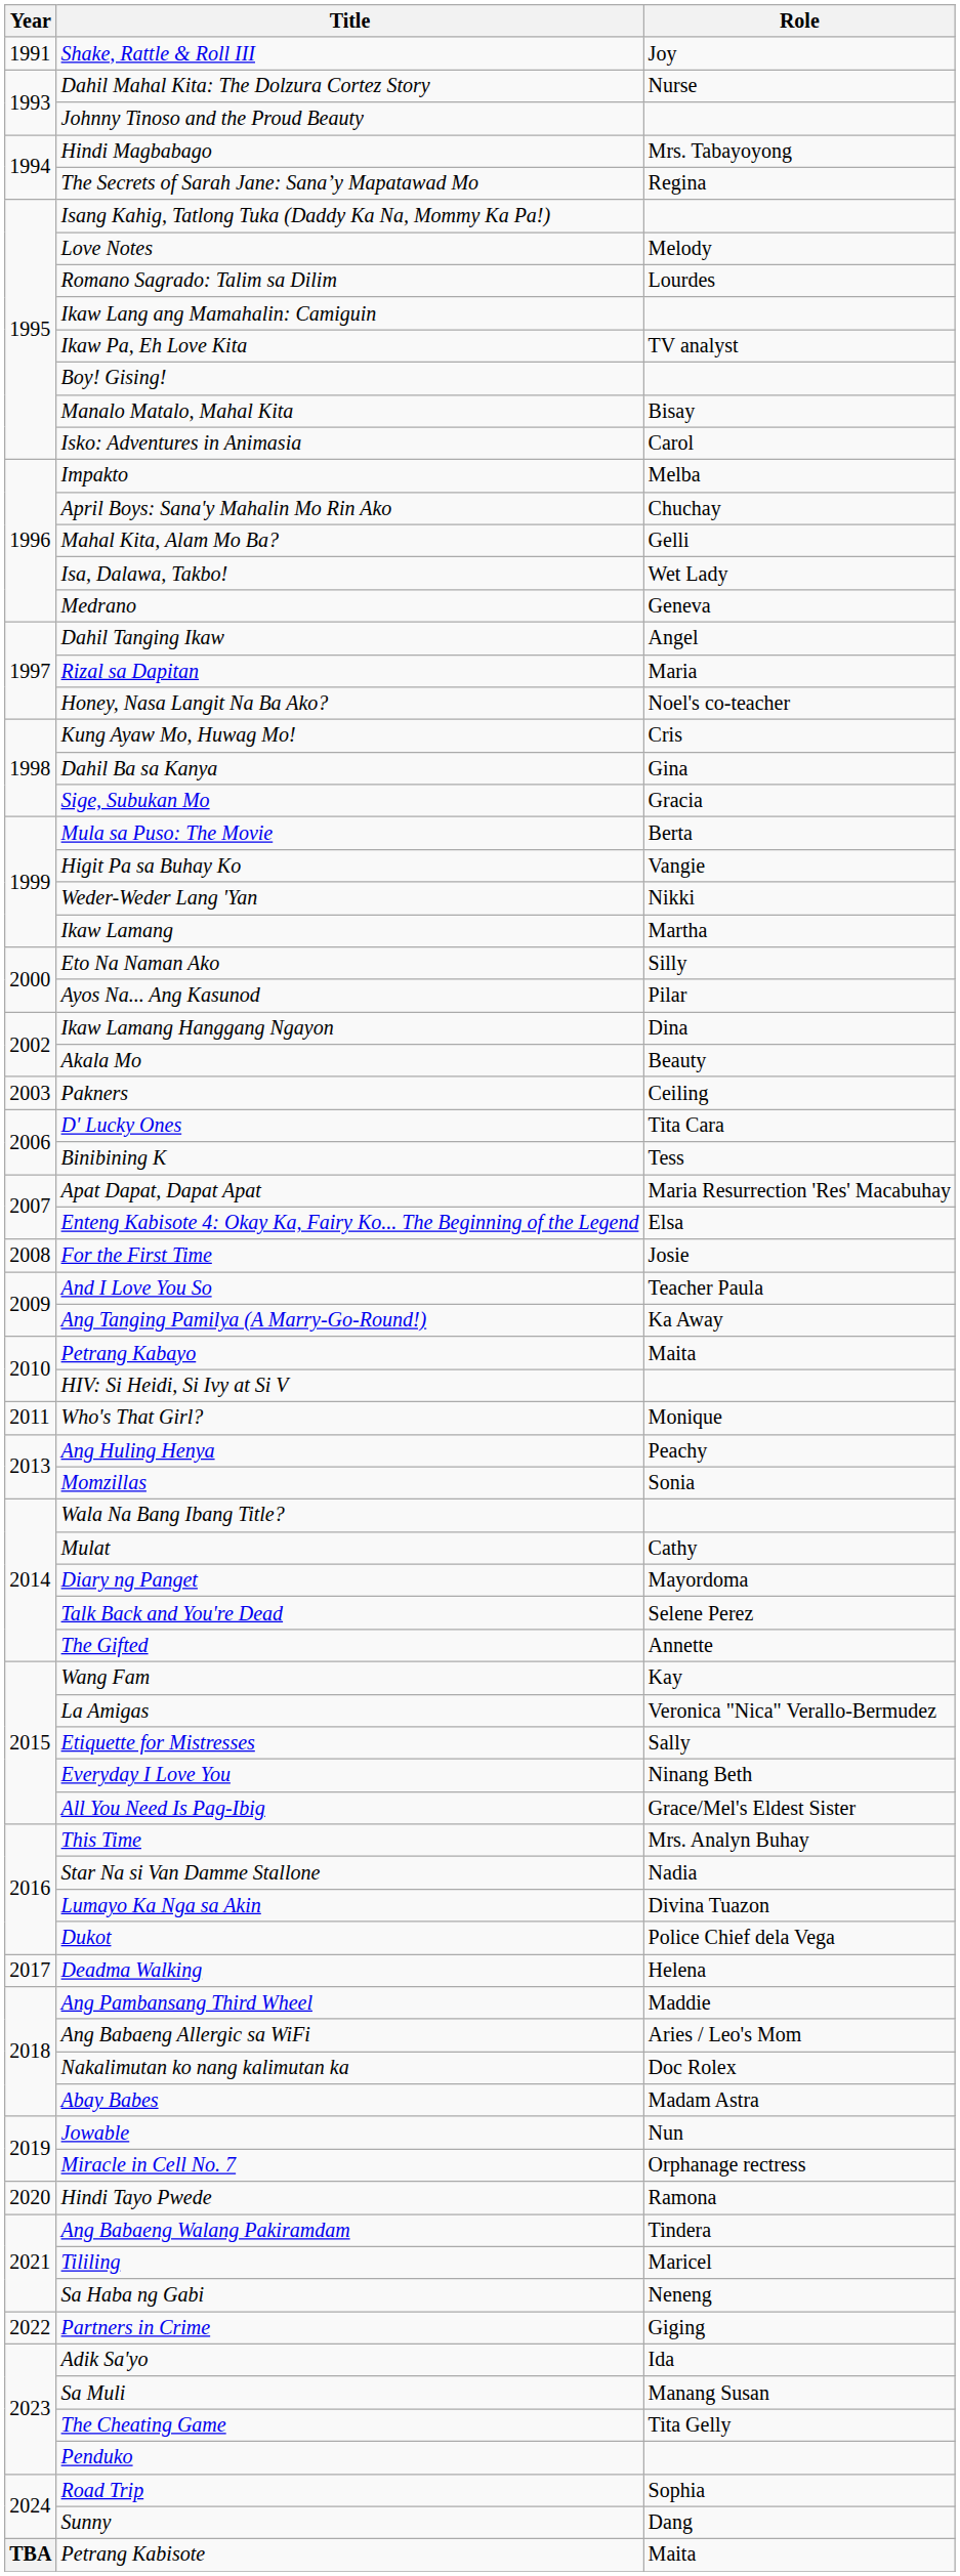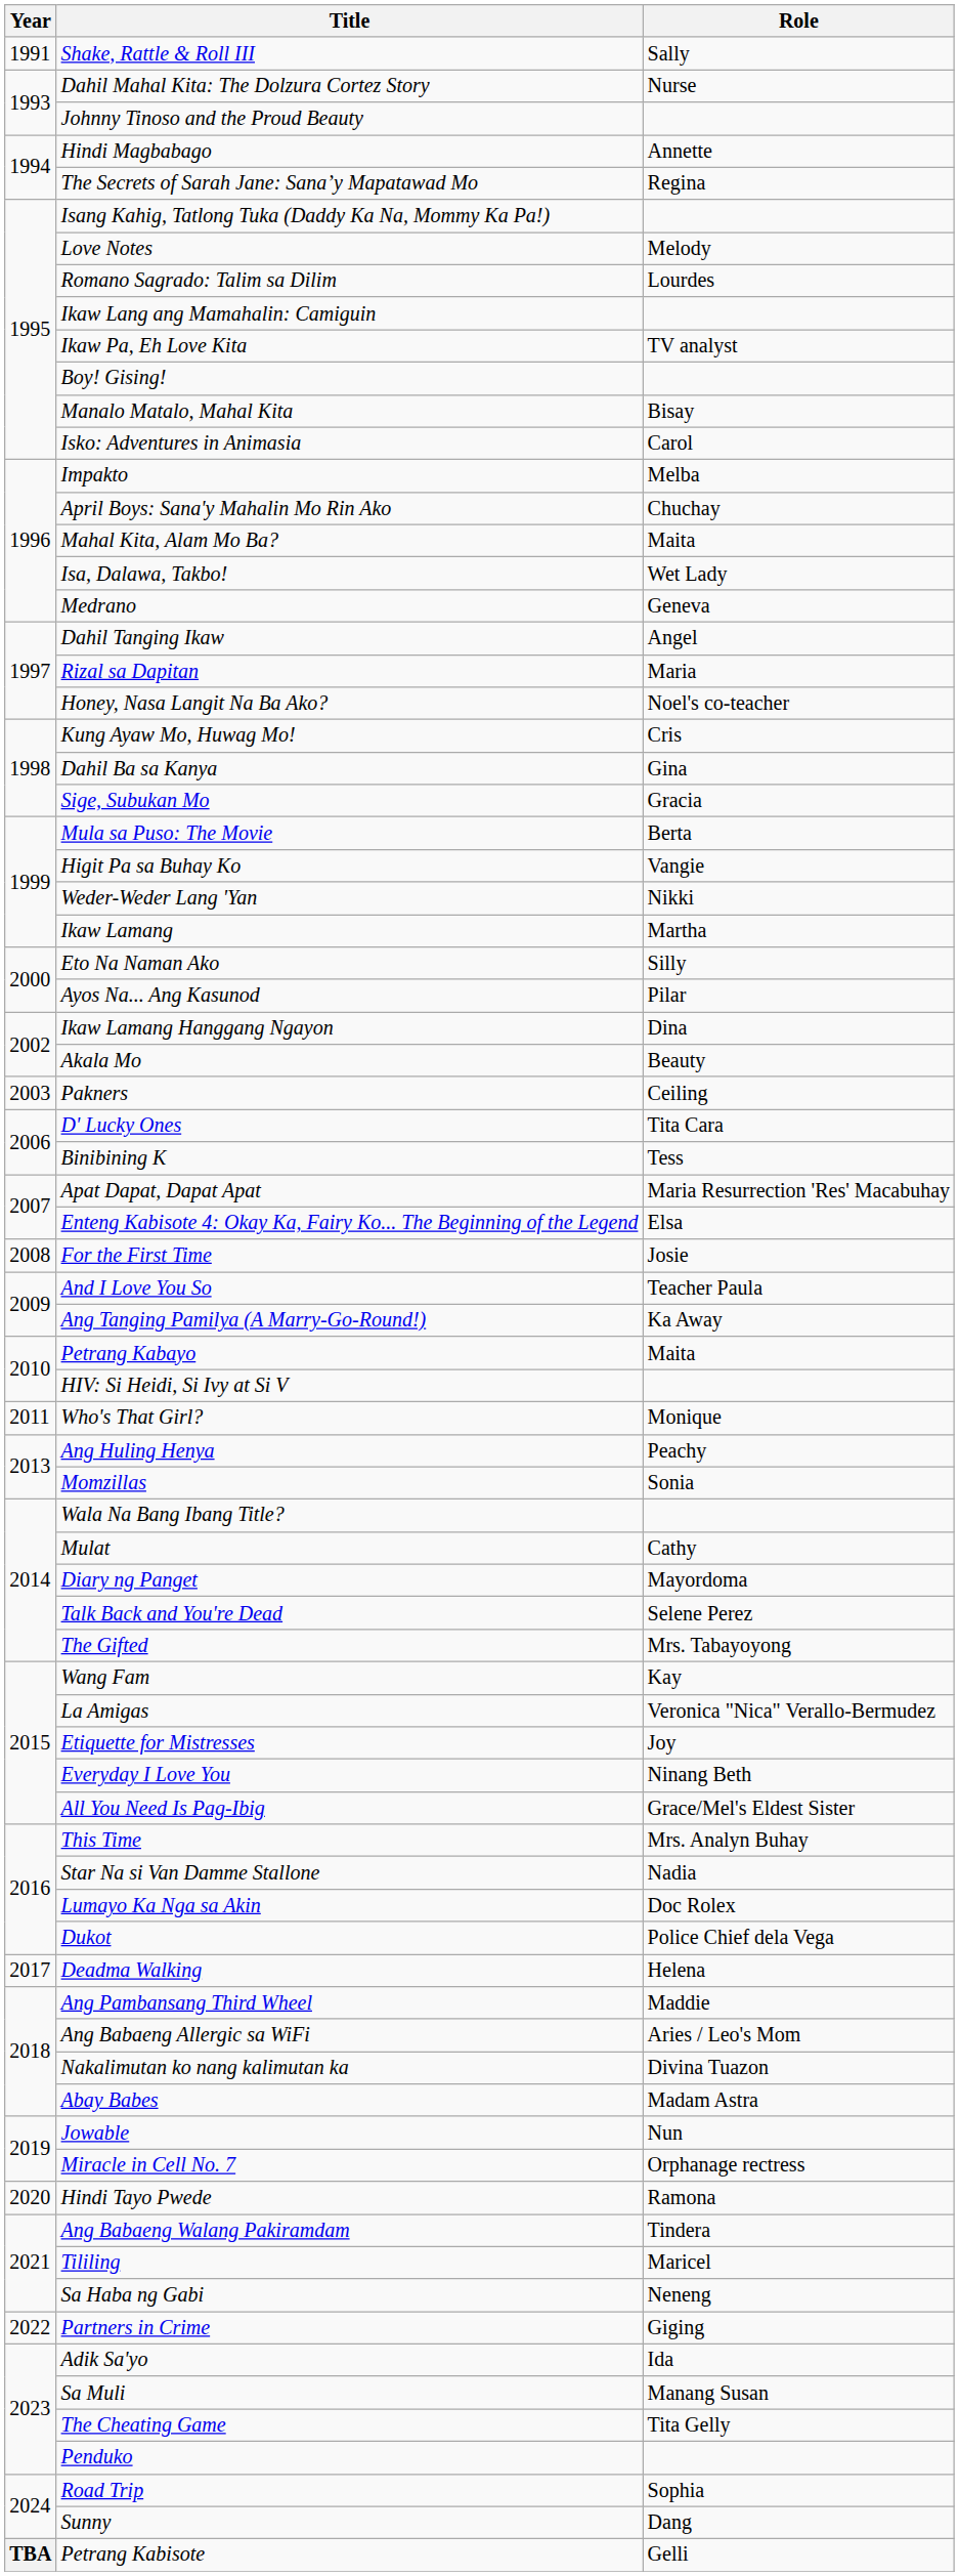Shake, Rattle & Roll III | Role: Joy -> Sally
Hindi Magbabago | Role: Mrs. Tabayoyong -> Annette
Mahal Kita, Alam Mo Ba? | Role: Gelli -> Maita
The Gifted | Role: Annette -> Mrs. Tabayoyong
Etiquette for Mistresses | Role: Sally -> Joy
Lumayo Ka Nga sa Akin | Role: Divina Tuazon -> Doc Rolex
Nakalimutan ko nang kalimutan ka | Role: Doc Rolex -> Divina Tuazon
Petrang Kabisote | Role: Maita -> Gelli
